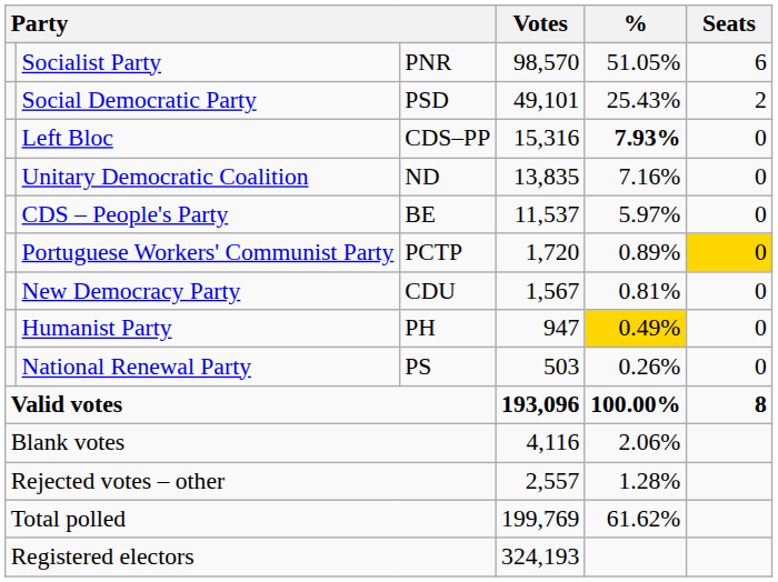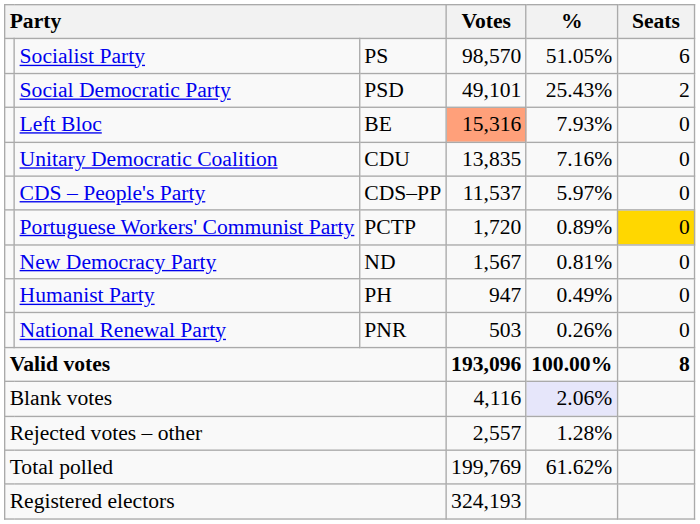Socialist Party | column 3: PNR -> PS
Left Bloc | column 3: CDS–PP -> BE
Left Bloc | Votes: no background -> lightsalmon background
Left Bloc | %: bold -> normal
Unitary Democratic Coalition | column 3: ND -> CDU
CDS – People's Party | column 3: BE -> CDS–PP
New Democracy Party | column 3: CDU -> ND
Humanist Party | %: gold background -> no background
National Renewal Party | column 3: PS -> PNR
Blank votes | %: no background -> lavender background
